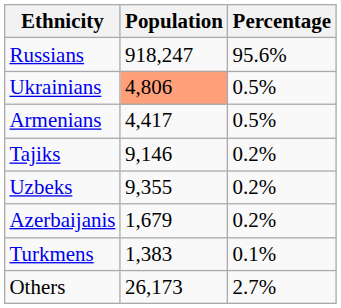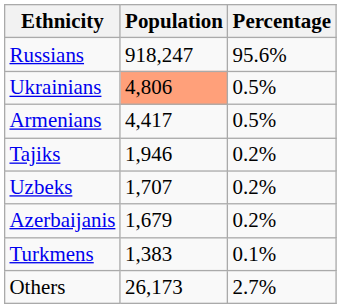Tajiks | Population: 9,146 -> 1,946
Uzbeks | Population: 9,355 -> 1,707
